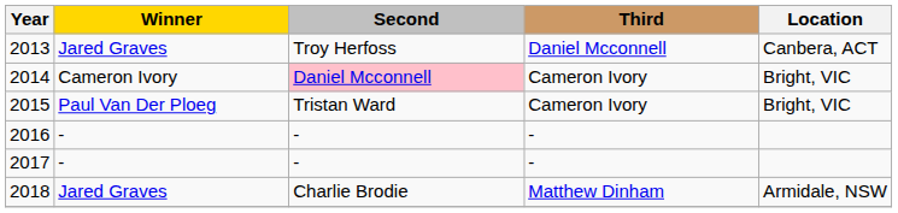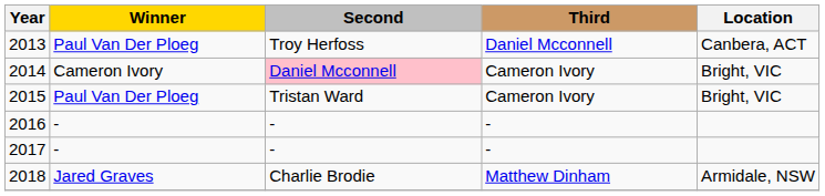2013 | Winner: Jared Graves -> Paul Van Der Ploeg
